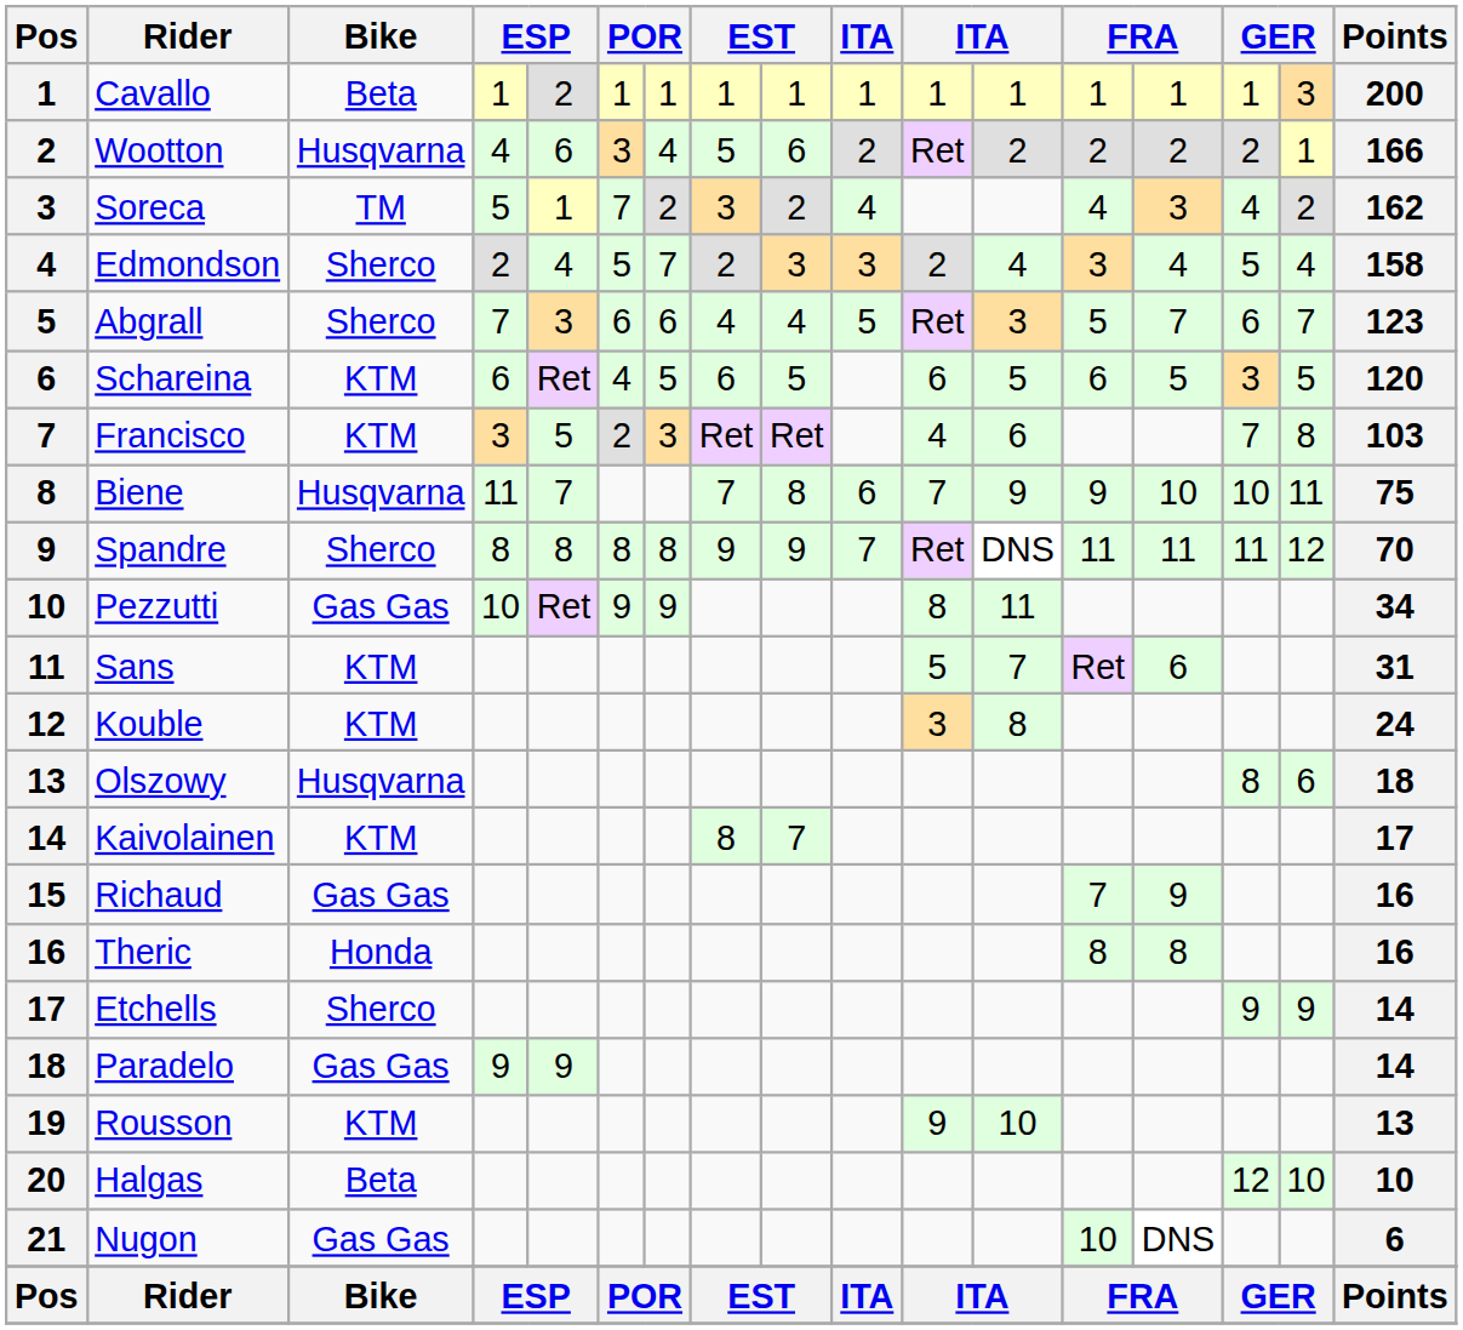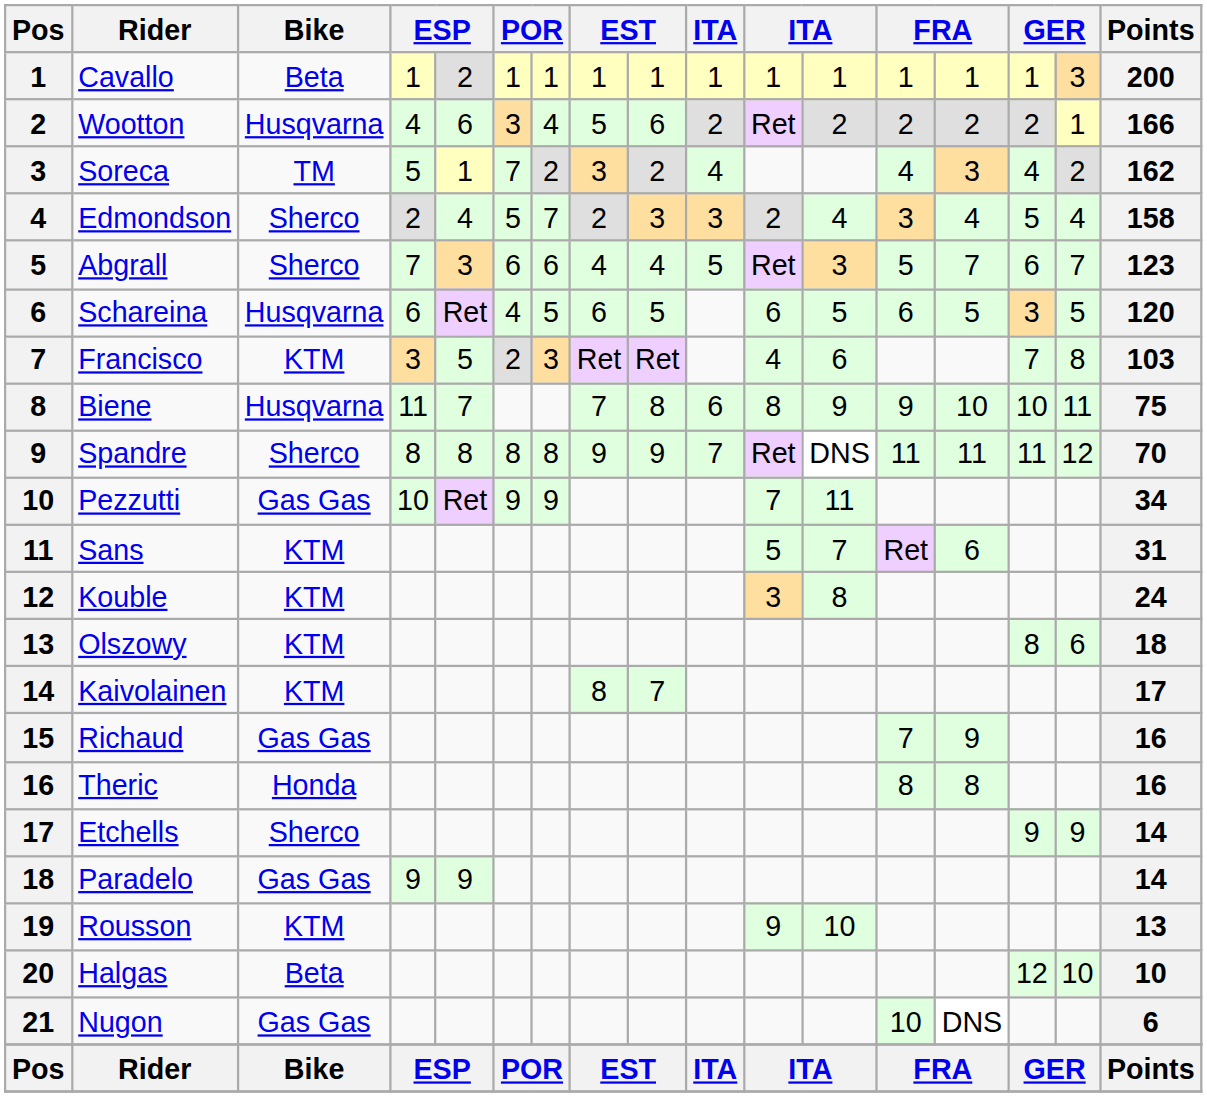Schareina | Bike: KTM -> Husqvarna
Biene | column 11: 7 -> 8
Pezzutti | column 11: 8 -> 7
Olszowy | Bike: Husqvarna -> KTM
